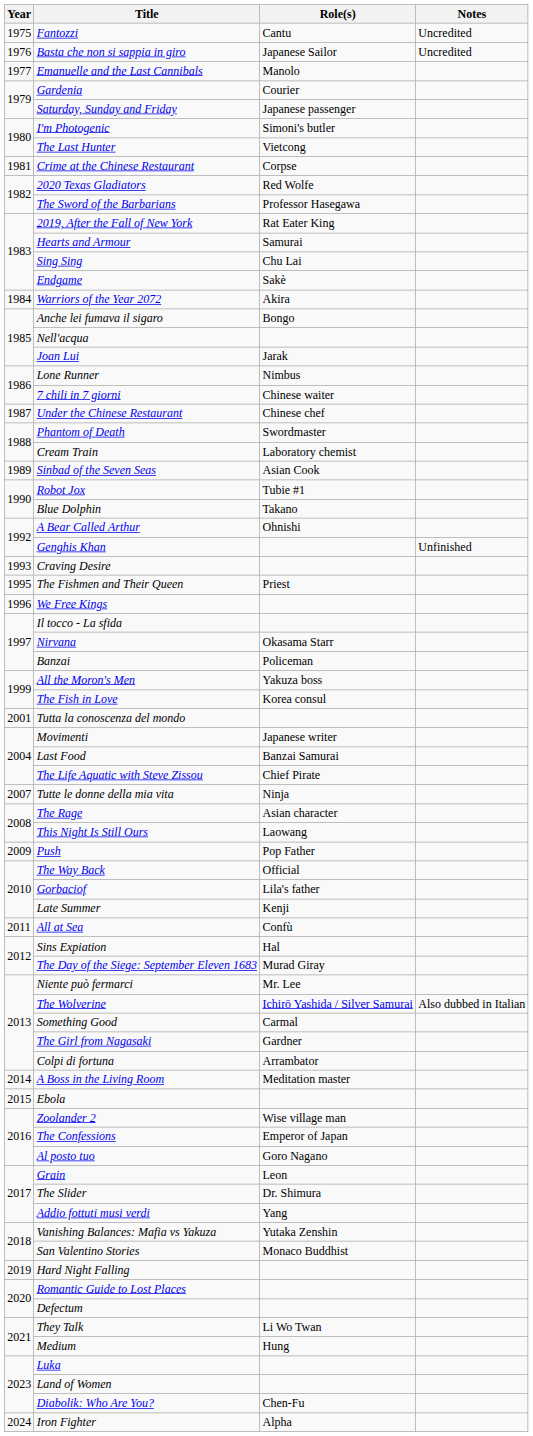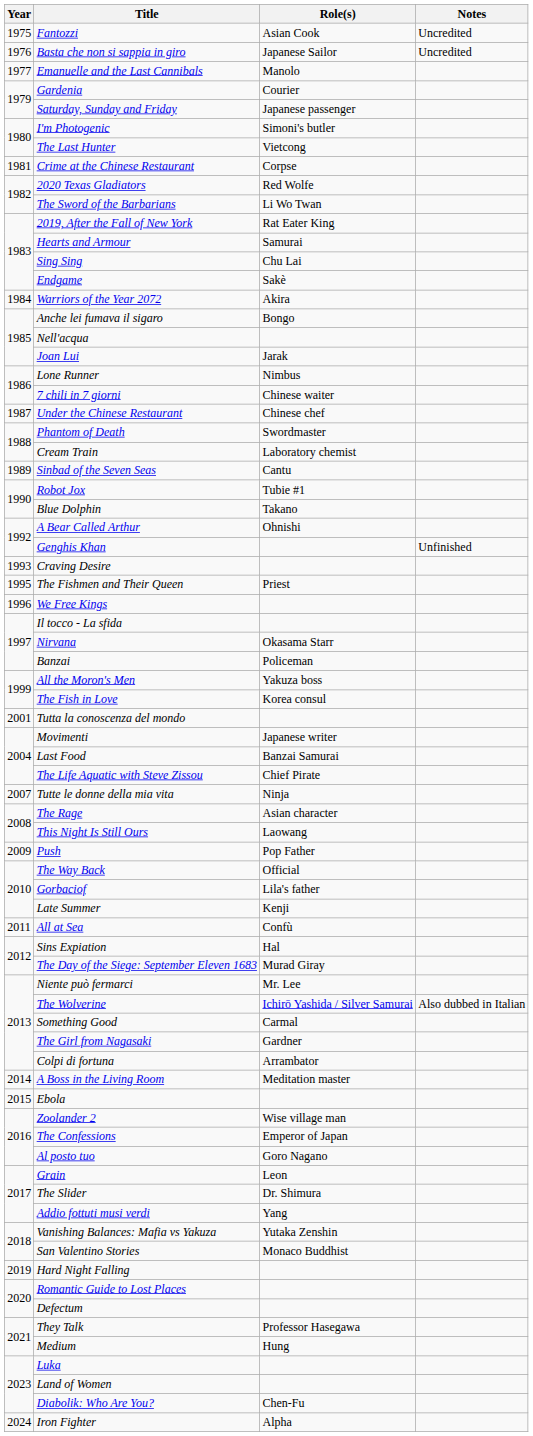Fantozzi | Role(s): Cantu -> Asian Cook
The Sword of the Barbarians | Role(s): Professor Hasegawa -> Li Wo Twan
Sinbad of the Seven Seas | Role(s): Asian Cook -> Cantu
They Talk | Role(s): Li Wo Twan -> Professor Hasegawa
